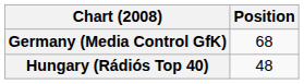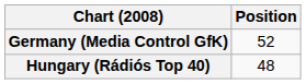Germany (Media Control GfK) | Position: 68 -> 52
